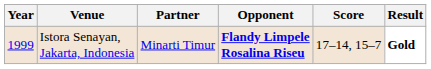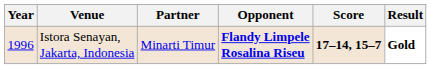Istora Senayan, Jakarta, Indonesia | Year: 1999 -> 1996
Istora Senayan, Jakarta, Indonesia | Score: normal -> bold
